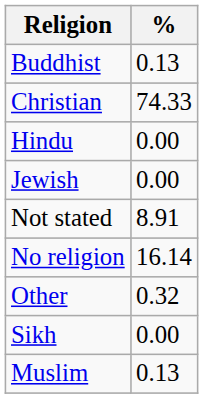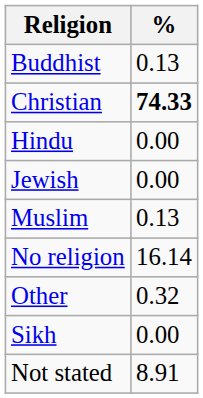Christian | %: normal -> bold
rows swapped: Muslim <-> Not stated
